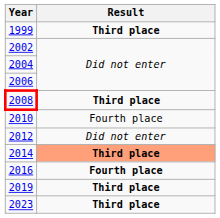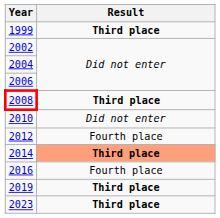2010 | Result: Fourth place -> Did not enter
2012 | Result: Did not enter -> Fourth place
2016 | Result: bold -> normal
